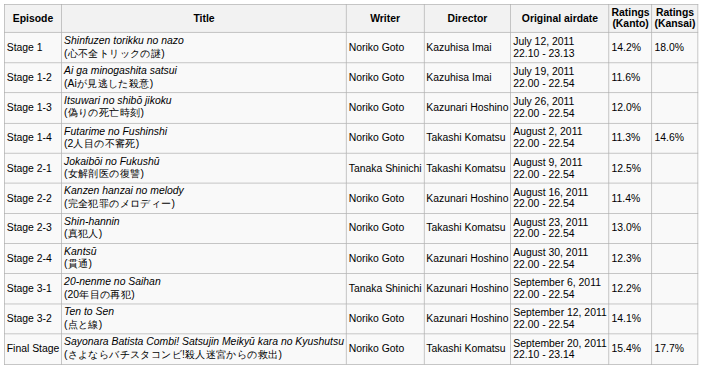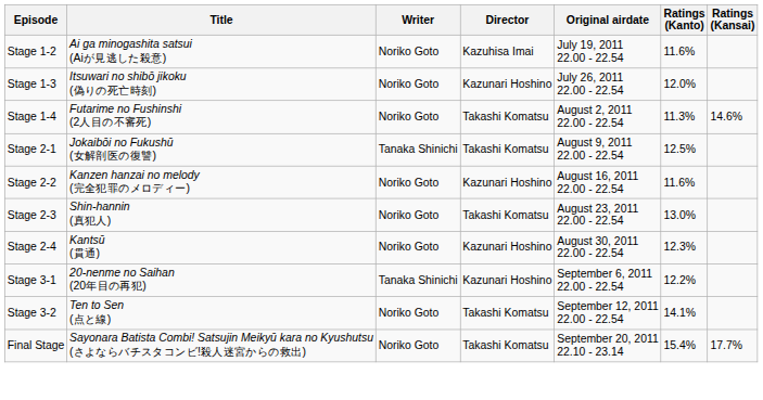- row: Stage 1 | Shinfuzen torikku no nazo (心不全トリックの謎) | Noriko Goto | Kazuhisa Imai | July 12, 2011 22.10 - 23.13 | 14.2% | 18.0%
Stage 2-2 | Ratings (Kanto): 11.4% -> 11.6%
Stage 3-2 | Director: Kazunari Hoshino -> Takashi Komatsu
